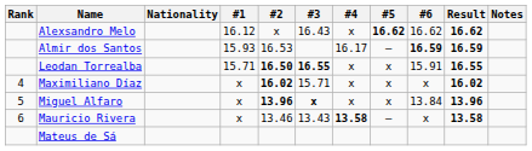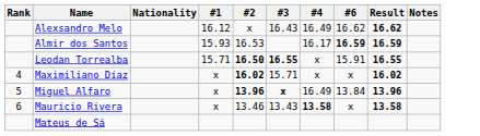- column: #5 | 16.62 | – | x | x | x | –
Alexsandro Melo | #4: x -> 16.49
Miguel Alfaro | #4: x -> 16.49
